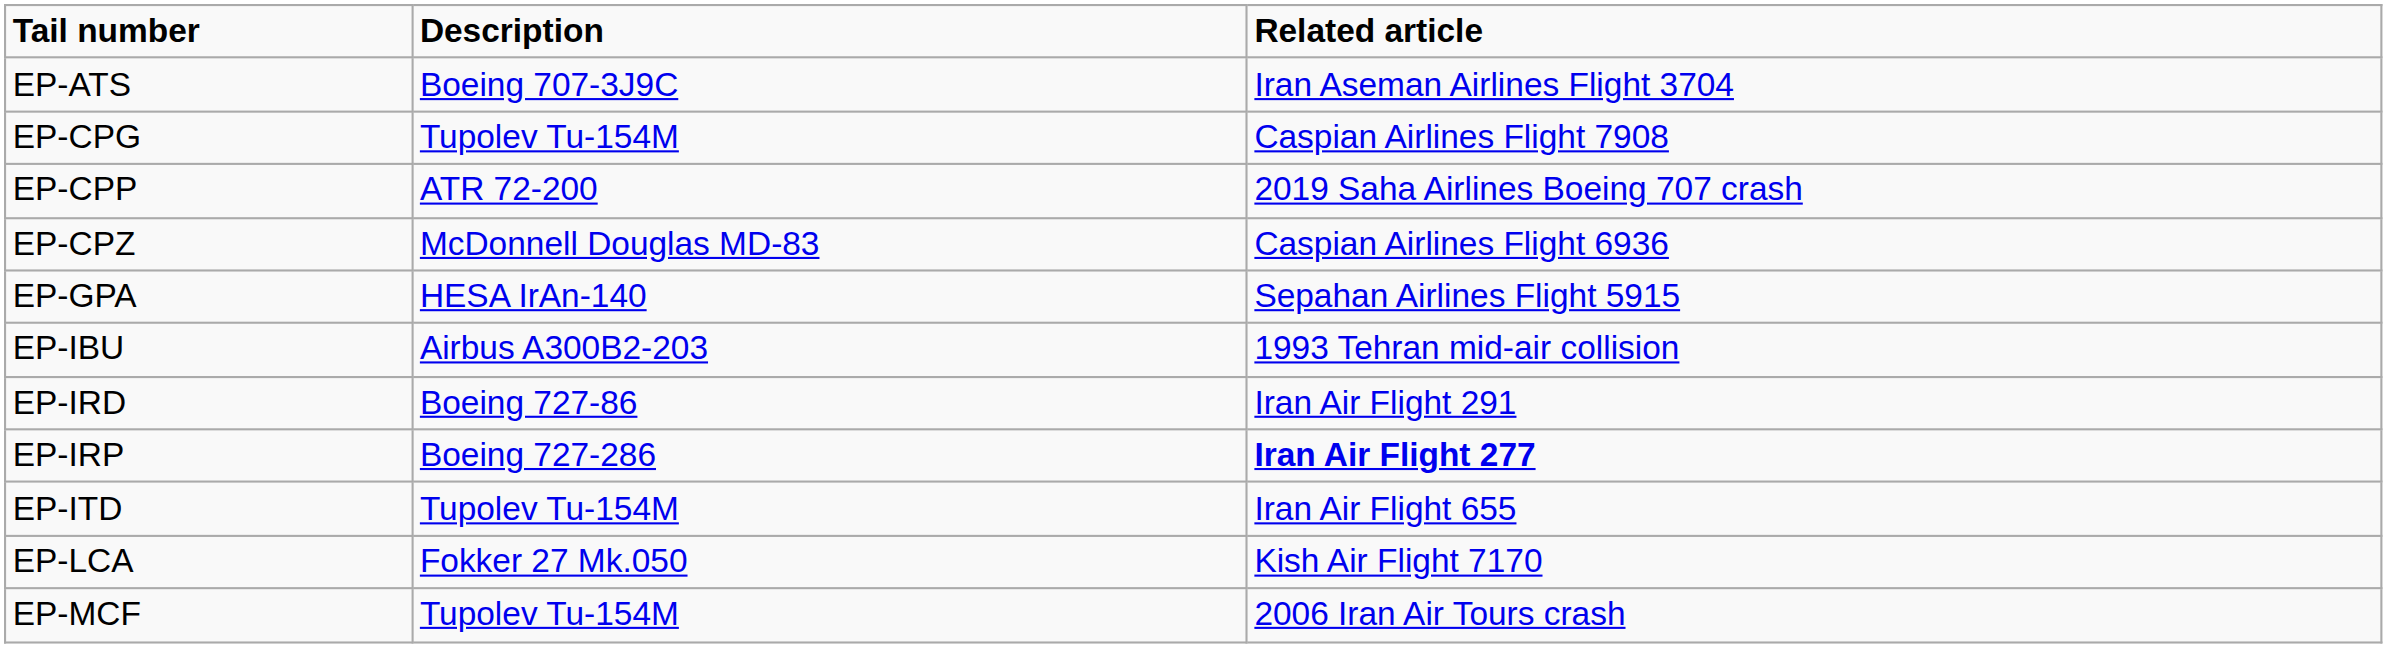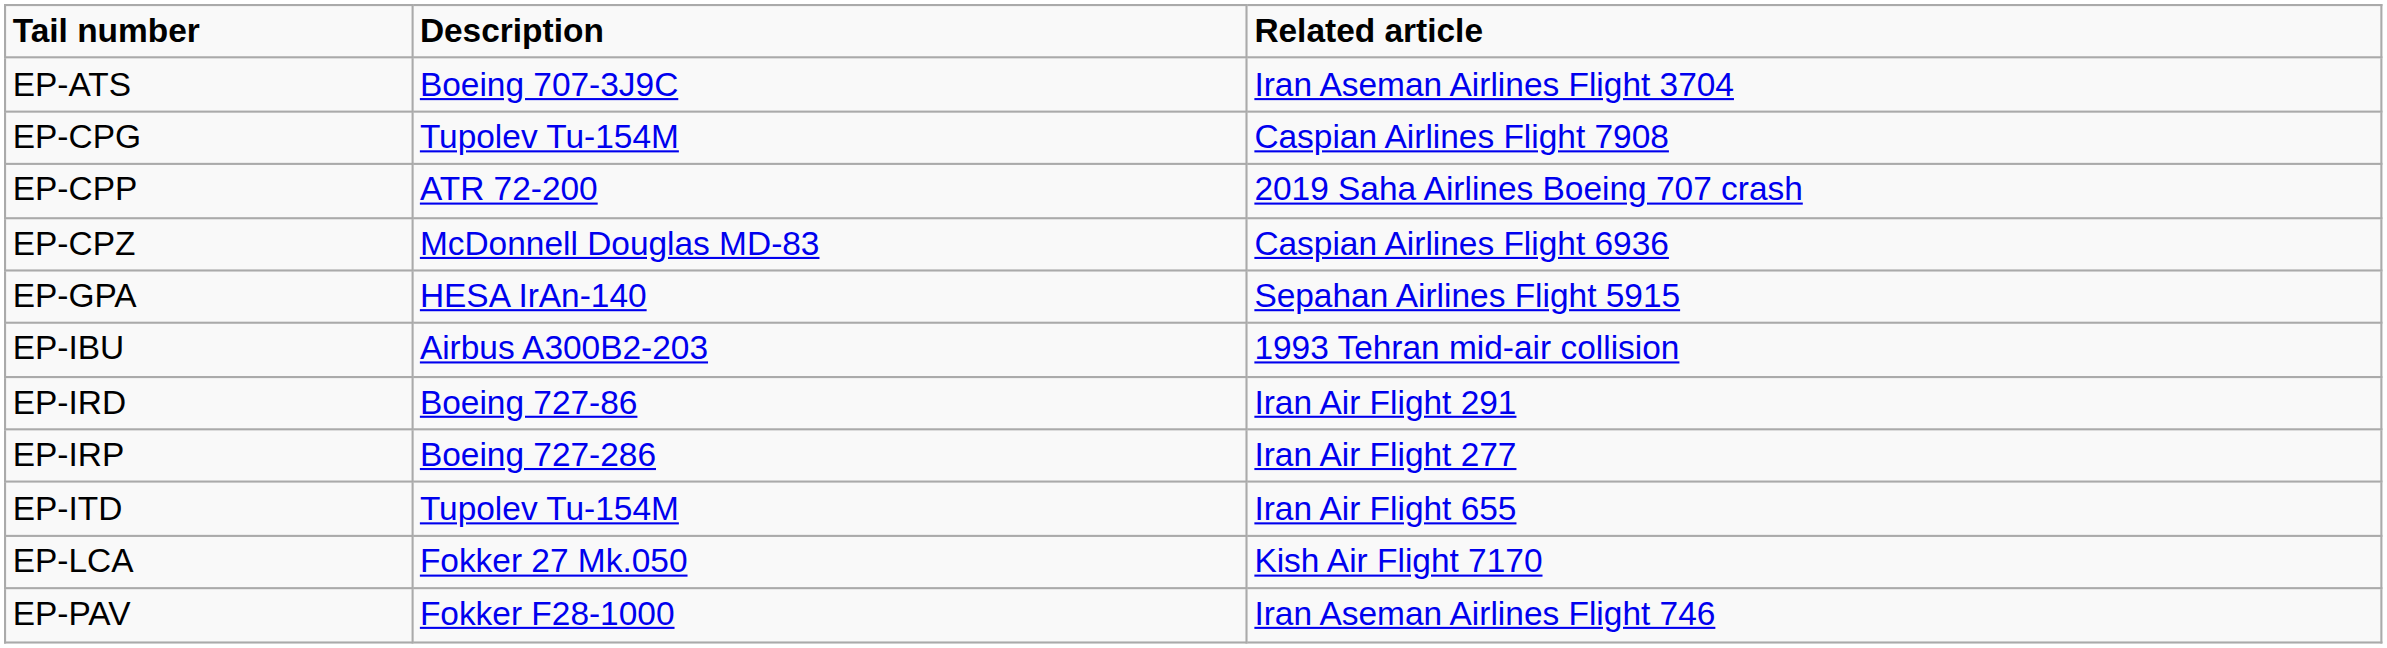EP-IRP | Related article: bold -> normal
- row: EP-MCF | Tupolev Tu-154M | 2006 Iran Air Tours crash
+ row: EP-PAV | Fokker F28-1000 | Iran Aseman Airlines Flight 746
